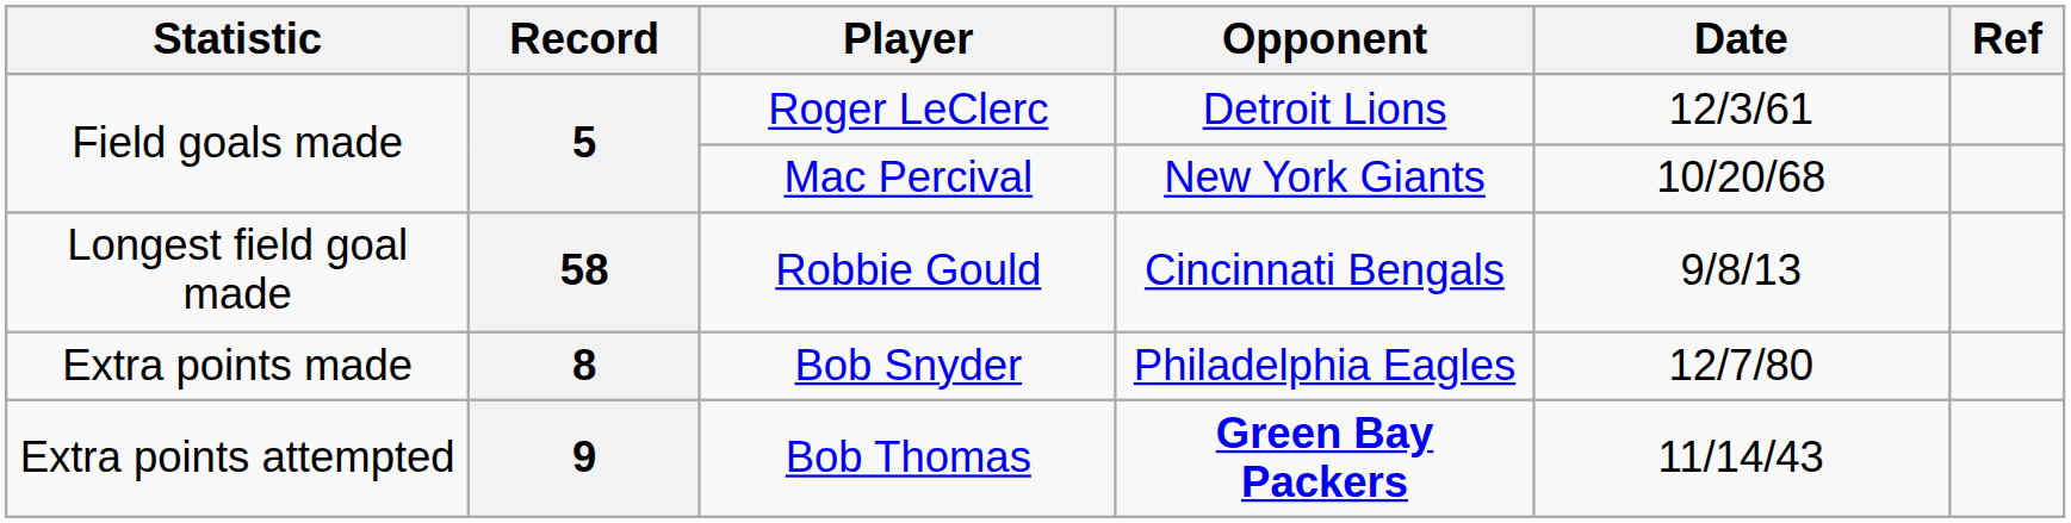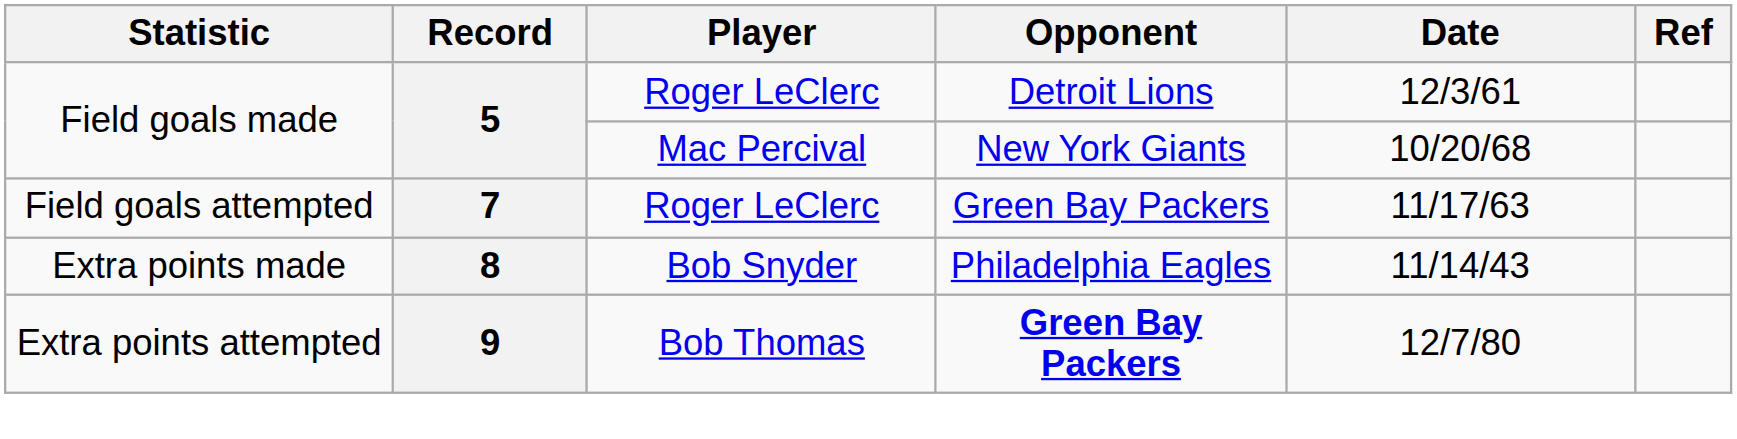- row: Longest field goal made | 58 | Robbie Gould | Cincinnati Bengals | 9/8/13
+ row: Field goals attempted | 7 | Roger LeClerc | Green Bay Packers | 11/17/63
Extra points made | Date: 12/7/80 -> 11/14/43
Extra points attempted | Date: 11/14/43 -> 12/7/80
